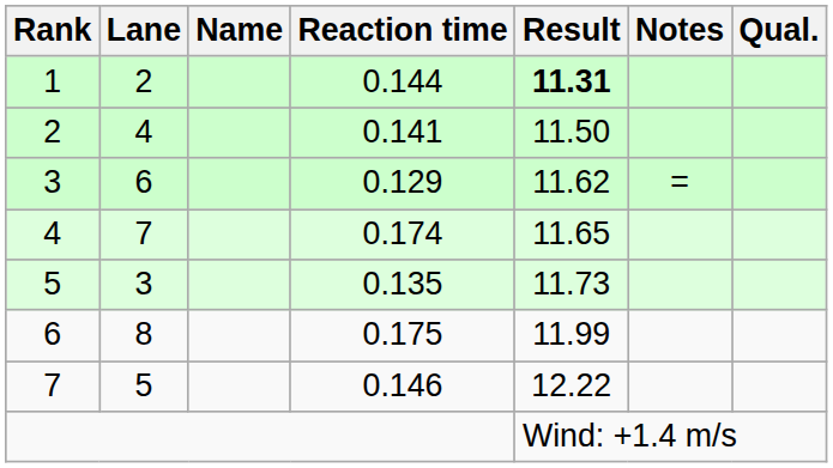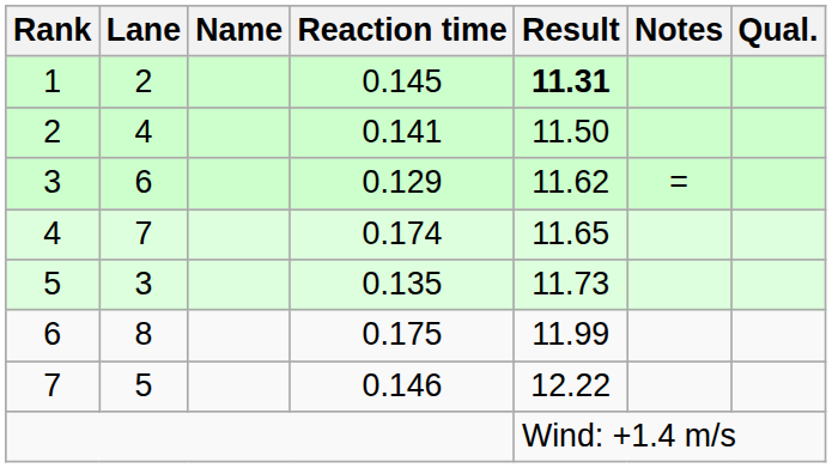1 | Reaction time: 0.144 -> 0.145
